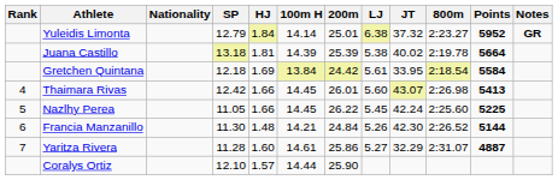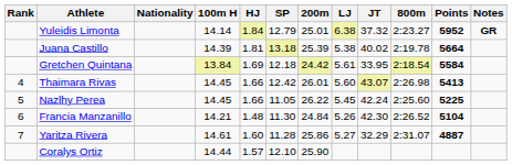columns swapped: 100m H <-> SP
Francia Manzanillo | Points: 5144 -> 5104
